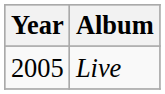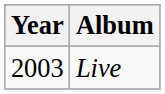Live | Year: 2005 -> 2003
